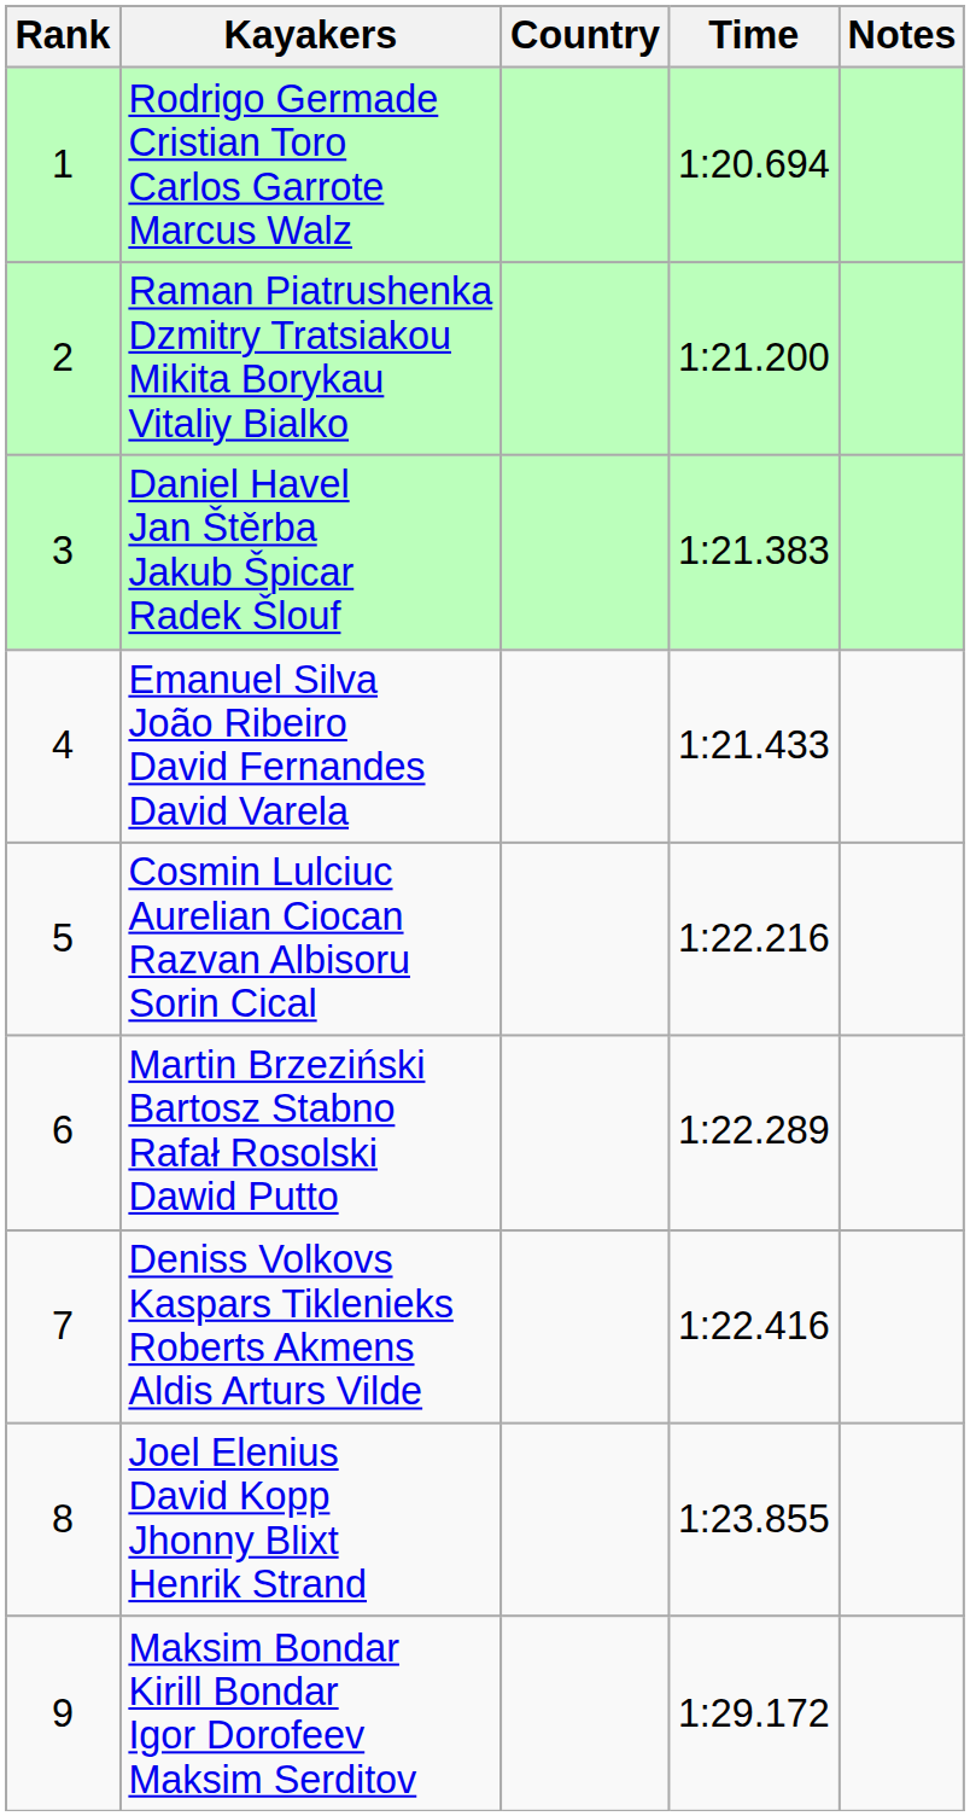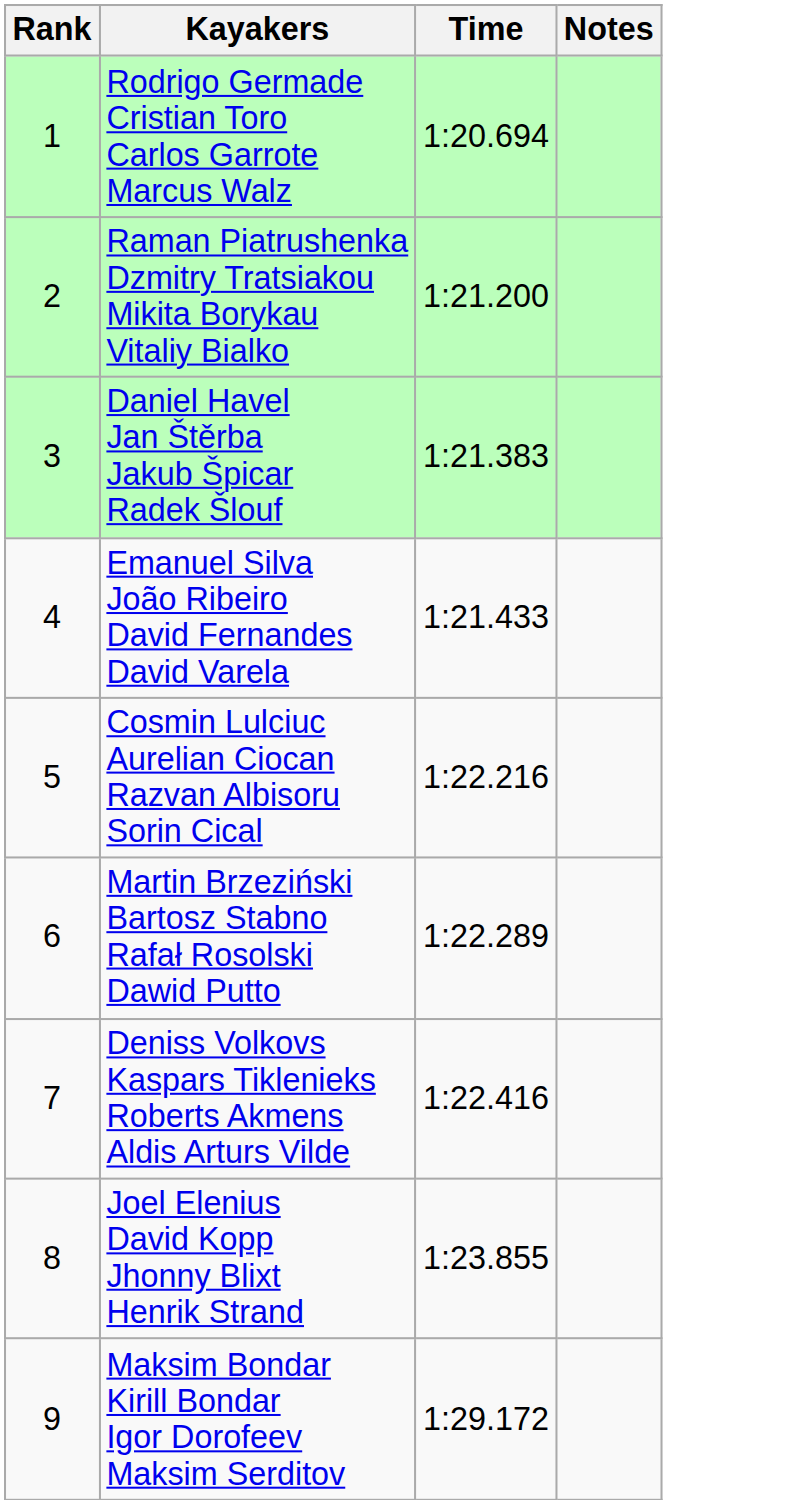- column: Country
